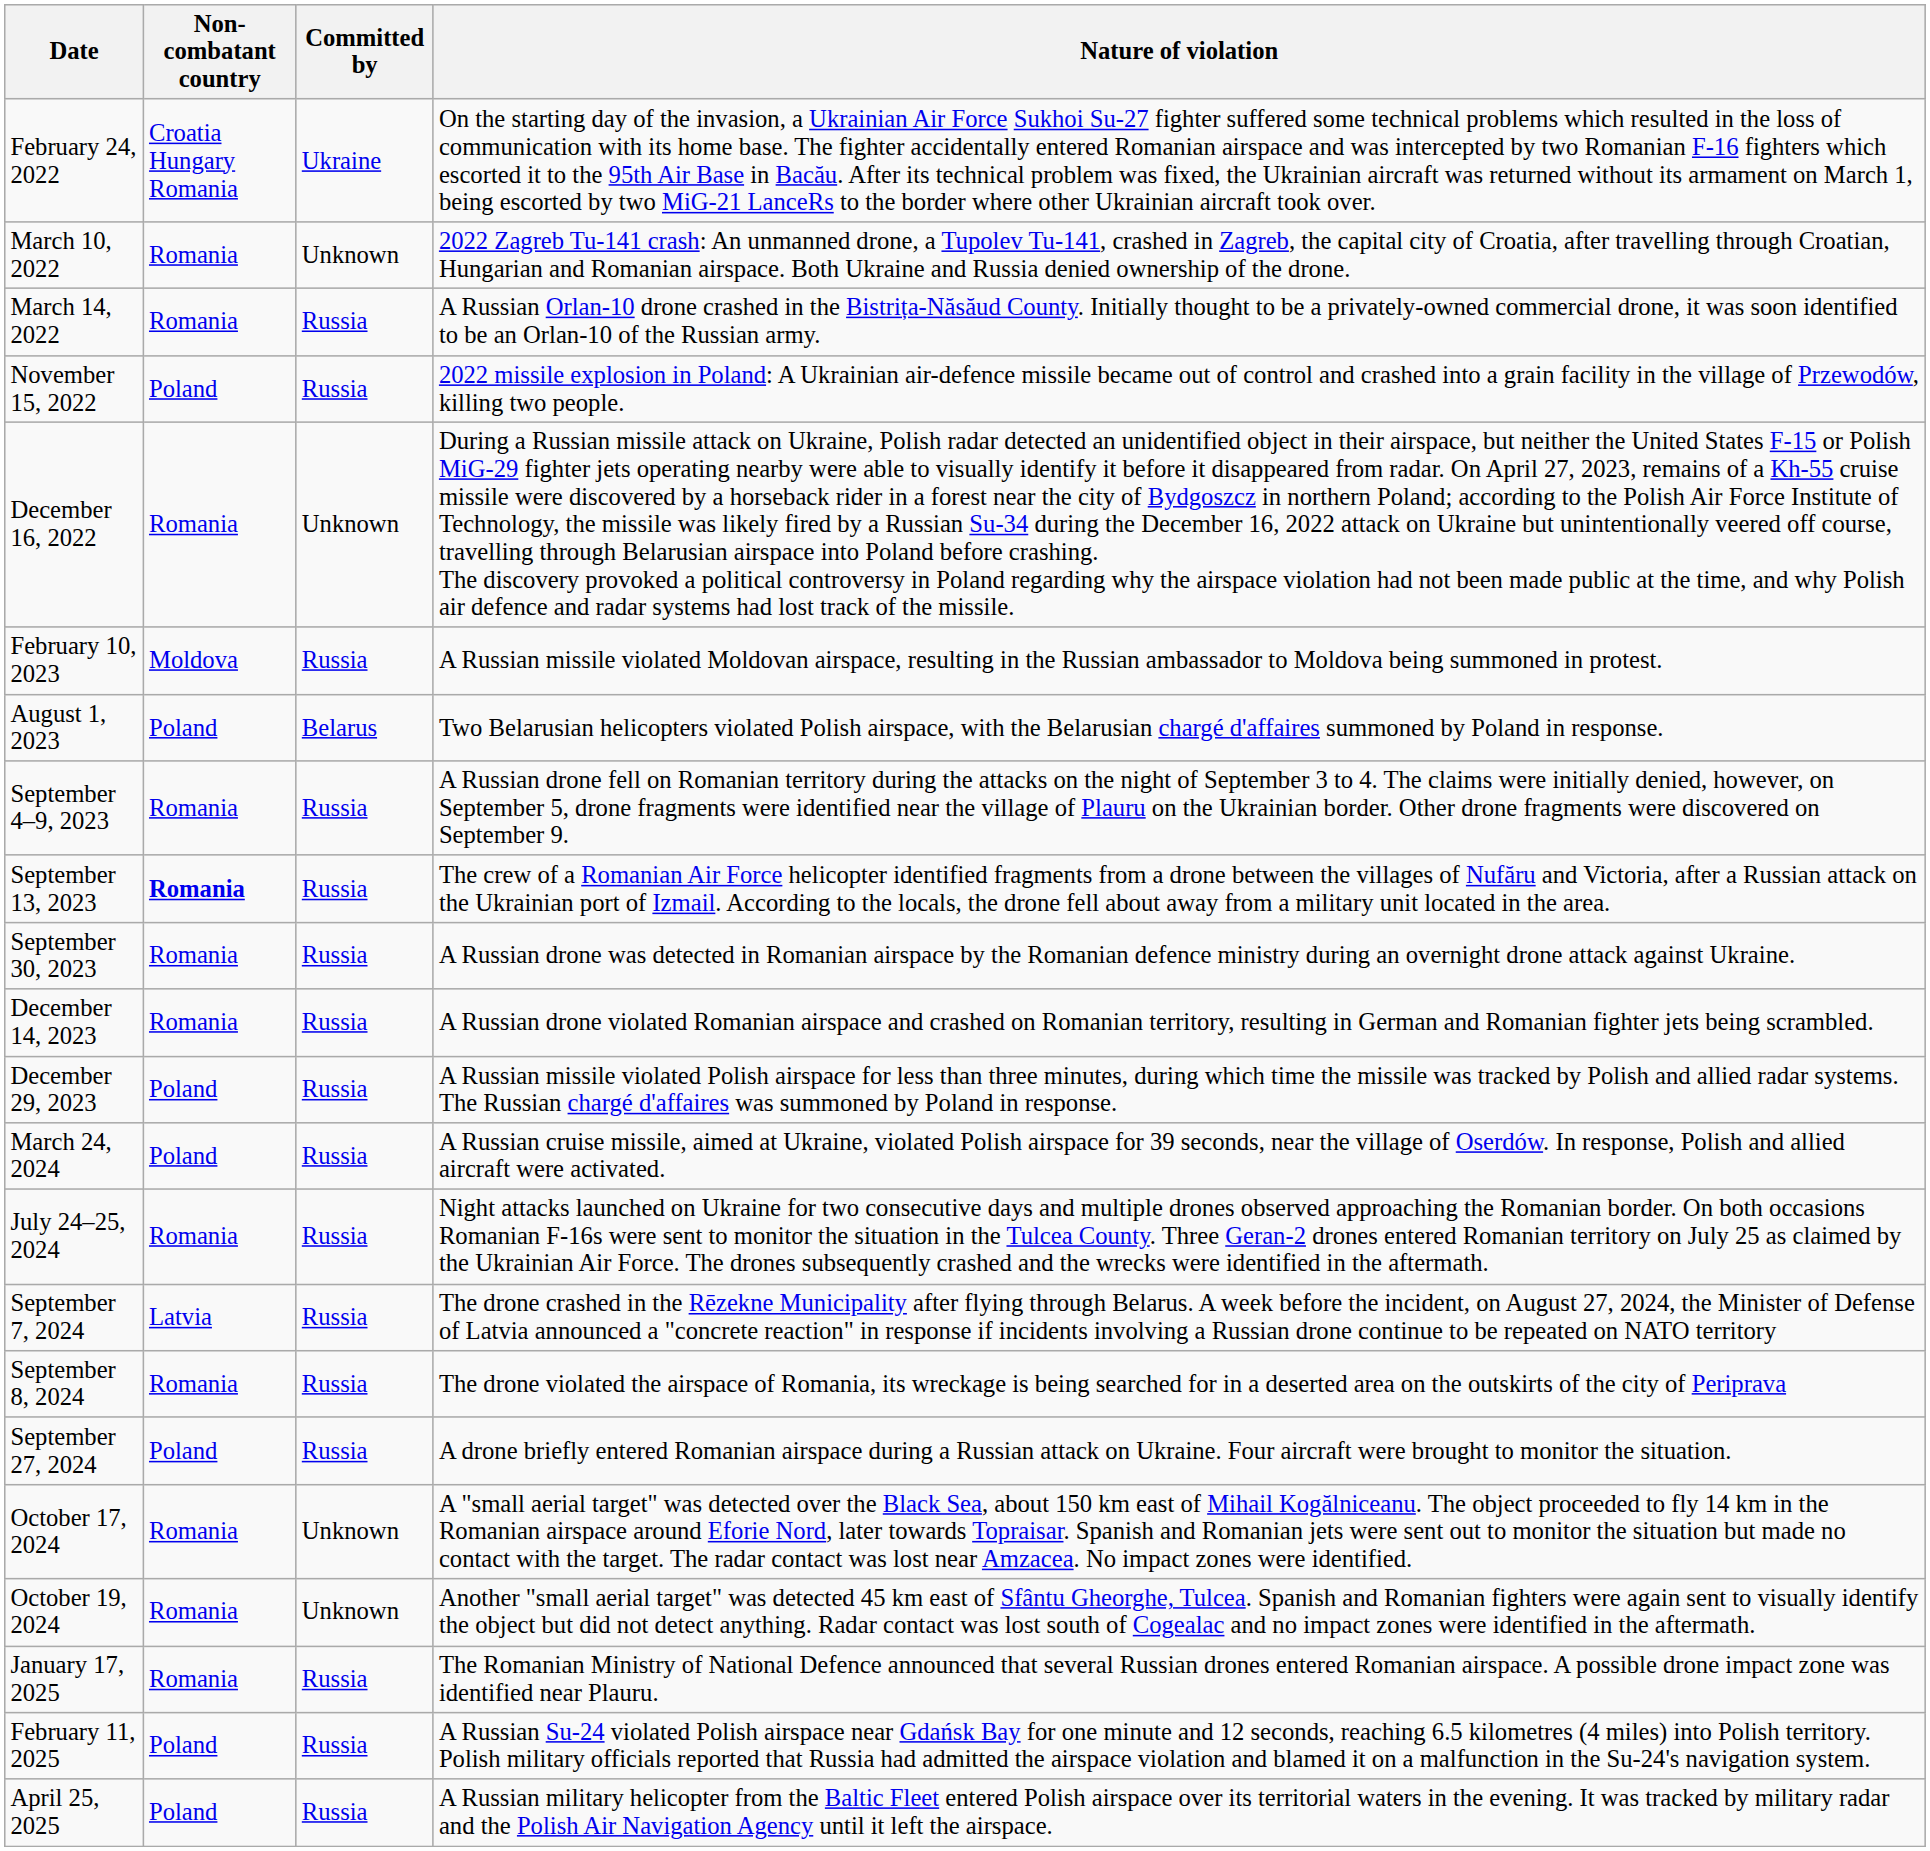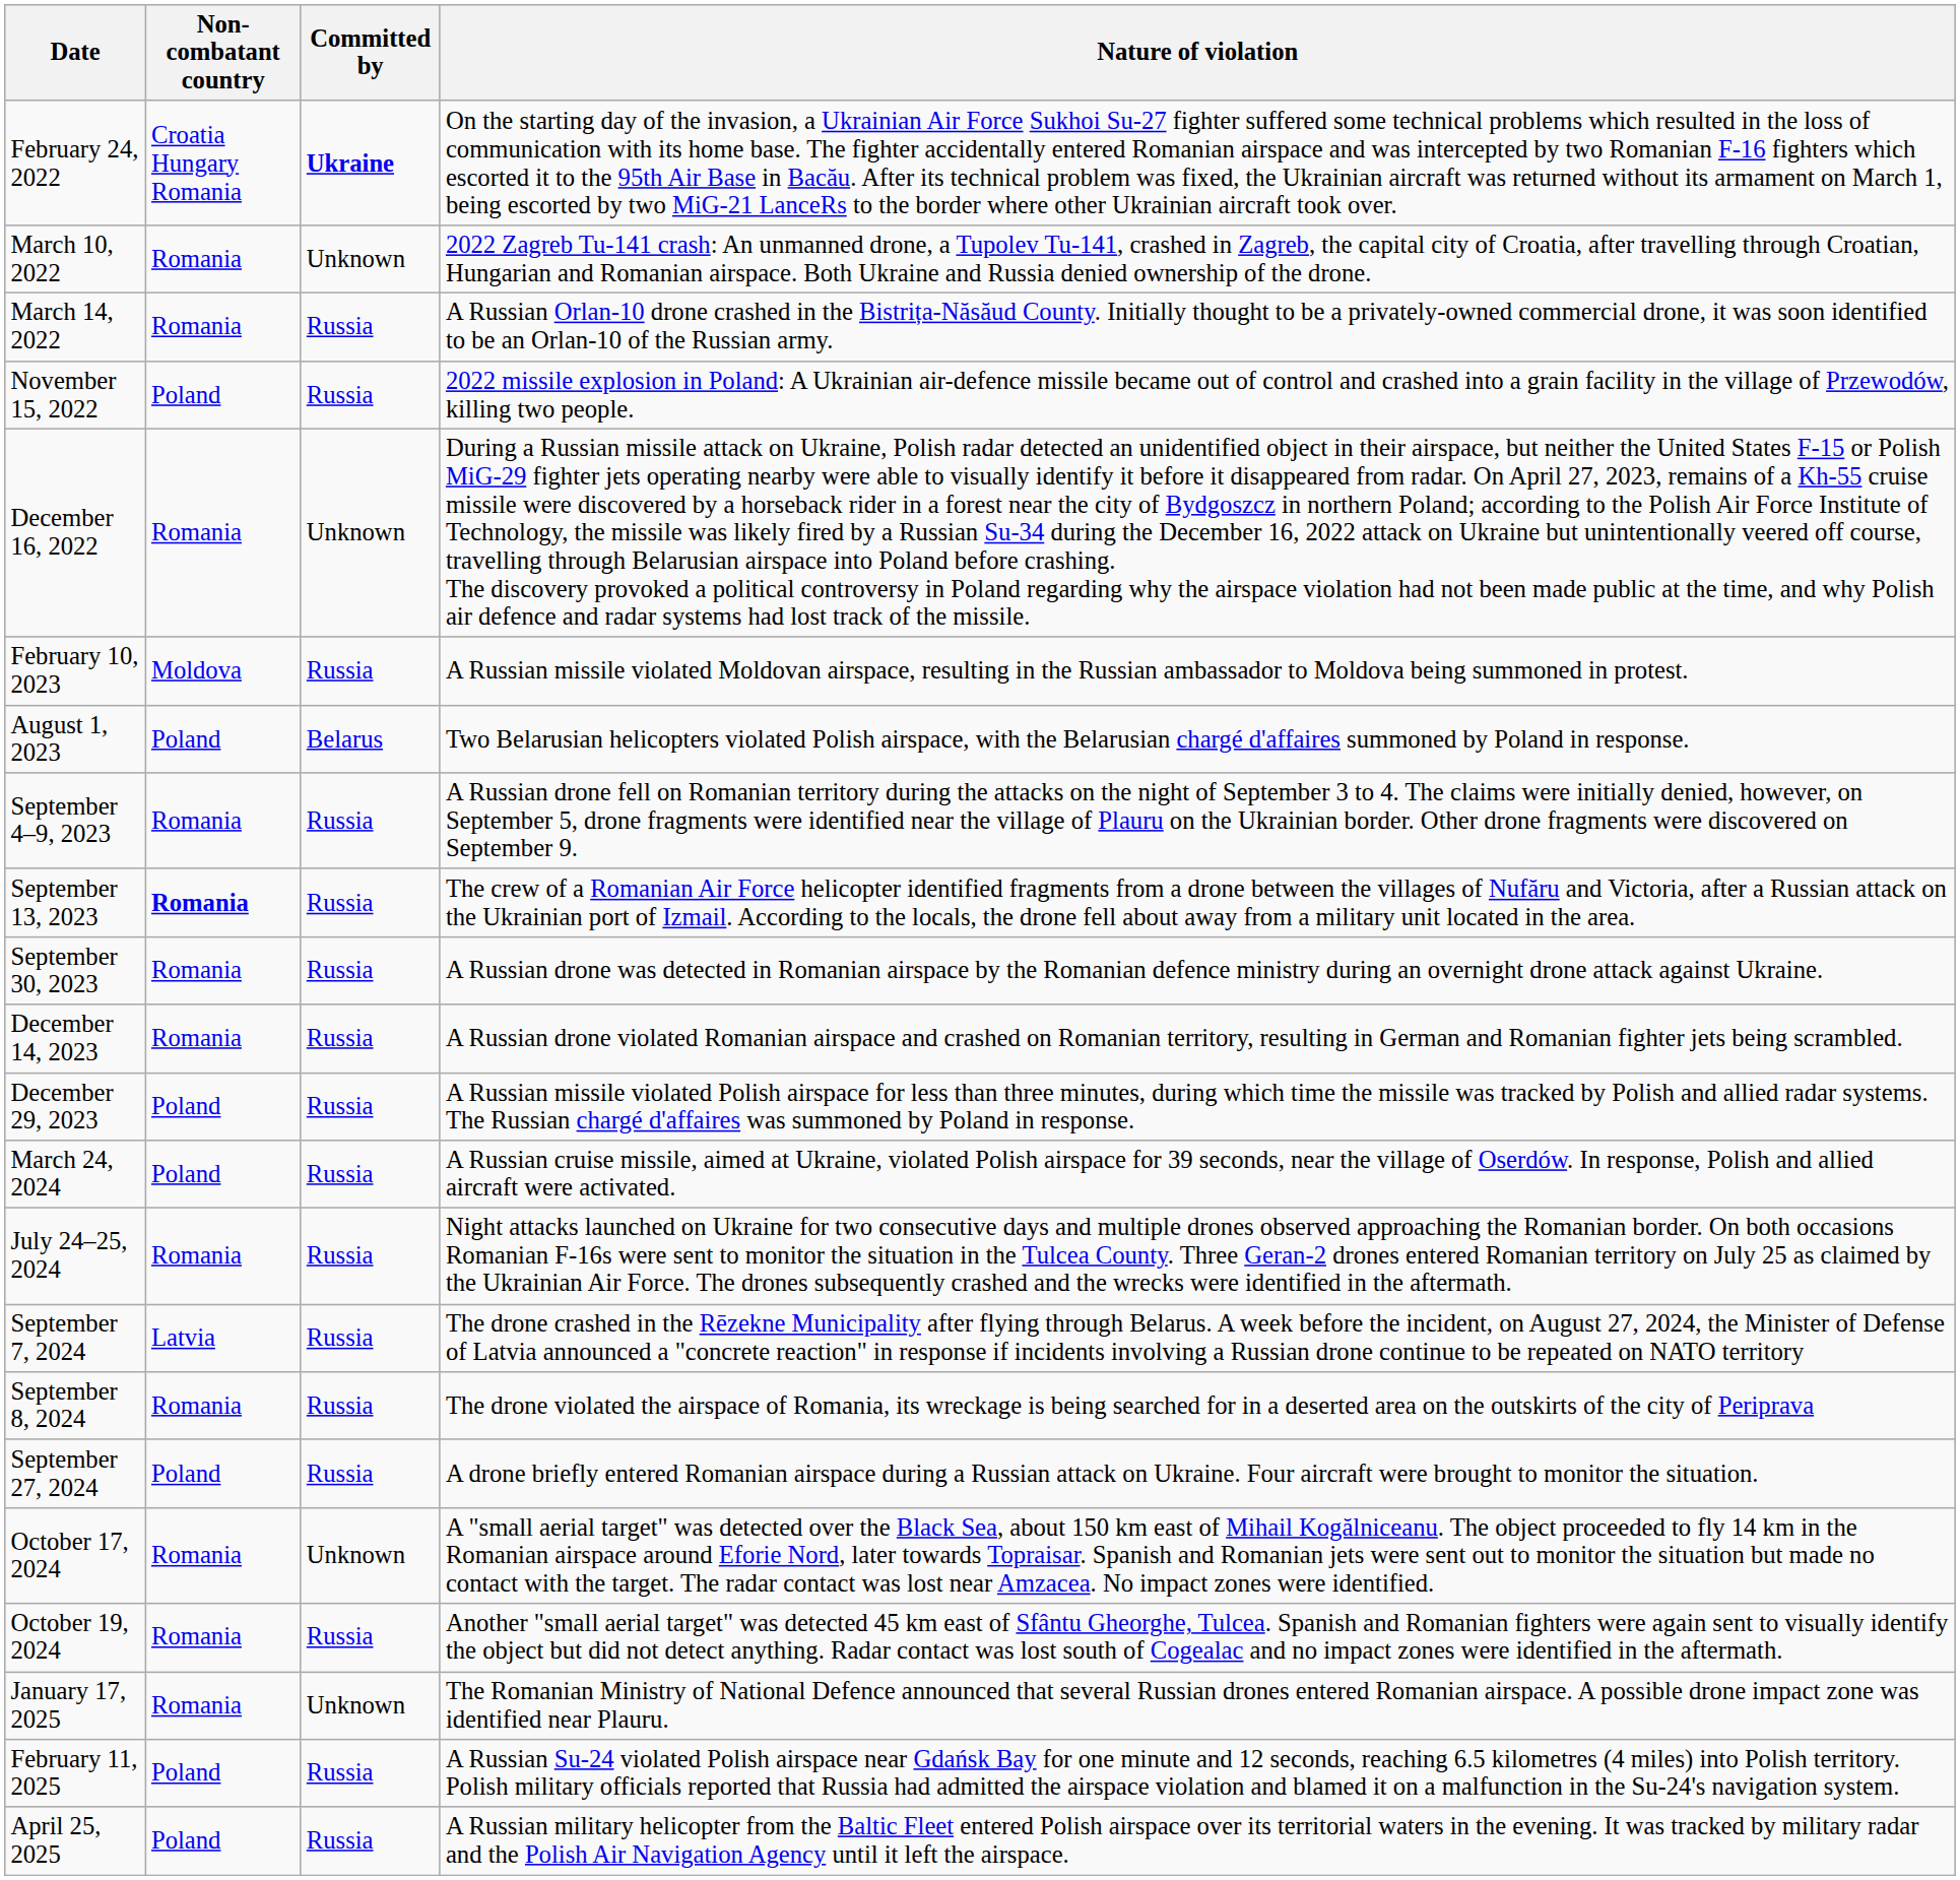February 24, 2022 | Committed by: normal -> bold
October 19, 2024 | Committed by: Unknown -> Russia
January 17, 2025 | Committed by: Russia -> Unknown
